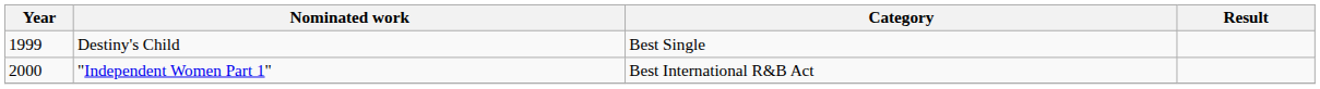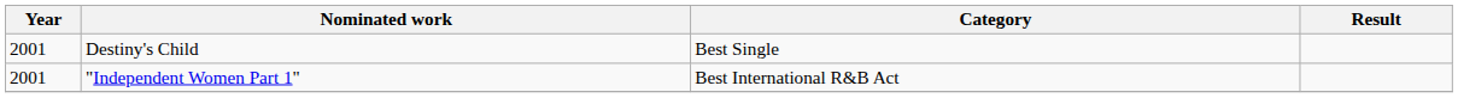Destiny's Child | Year: 1999 -> 2001
"Independent Women Part 1" | Year: 2000 -> 2001
